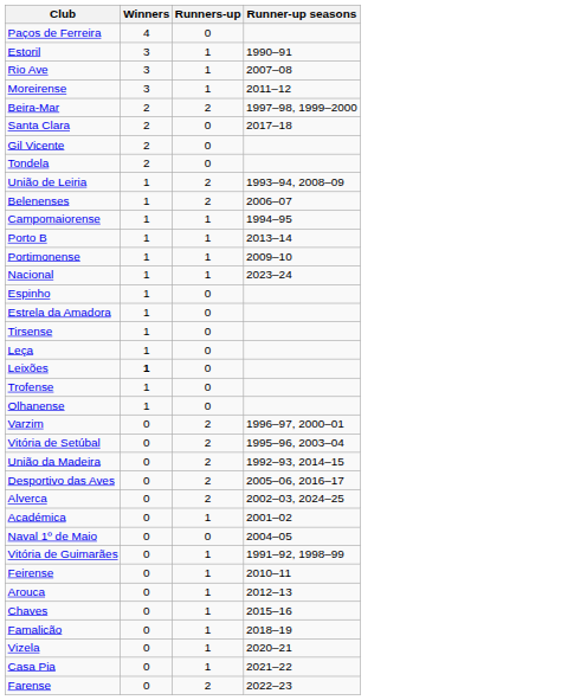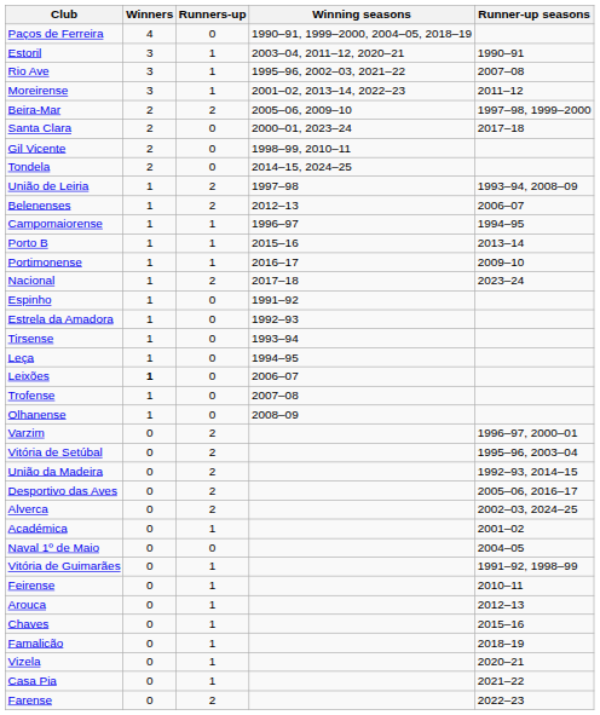+ column: Winning seasons | 1990–91, 1999–2000, 2004–05, 2018–19 | 2003–04, 2011–12, 2020–21 | 1995–96, 2002–03, 2021–22 | 2001–02, 2013–14, 2022–23 | 2005–06, 2009–10 | 2000–01, 2023–24 | 1998–99, 2010–11 | 2014–15, 2024–25 | 1997–98 | 2012–13 | 1996–97 | 2015–16 | 2016–17 | 2017–18 | 1991–92 | 1992–93 | 1993–94 | 1994–95 | 2006–07 | 2007–08 | 2008–09
Nacional | Runners-up: 1 -> 2
